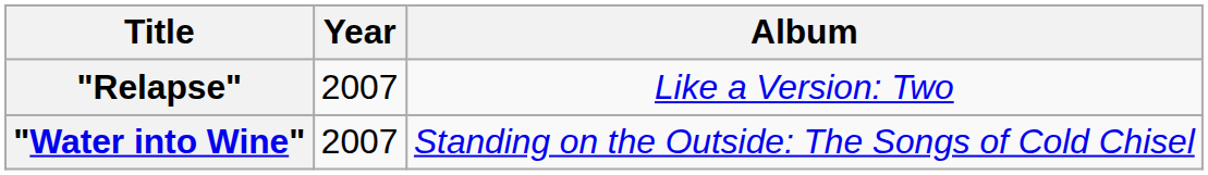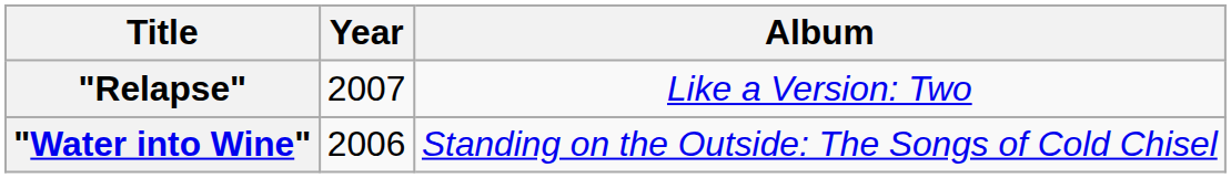"Water into Wine" | Year: 2007 -> 2006
